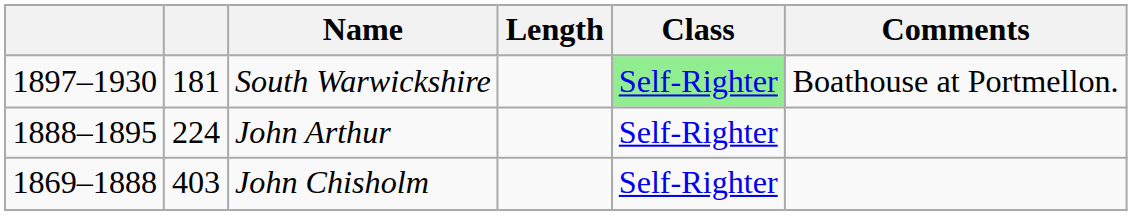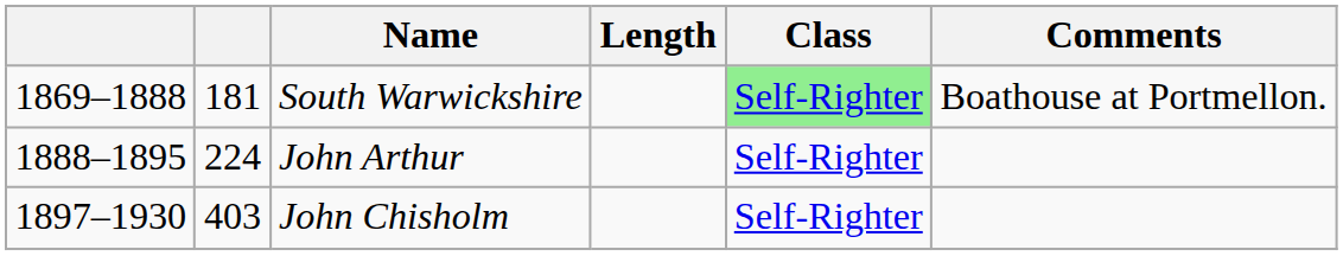South Warwickshire | column 1: 1897–1930 -> 1869–1888
John Chisholm | column 1: 1869–1888 -> 1897–1930
